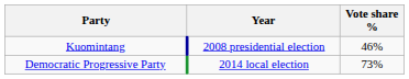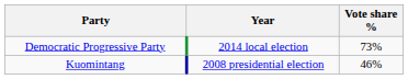rows swapped: Democratic Progressive Party <-> Kuomintang
